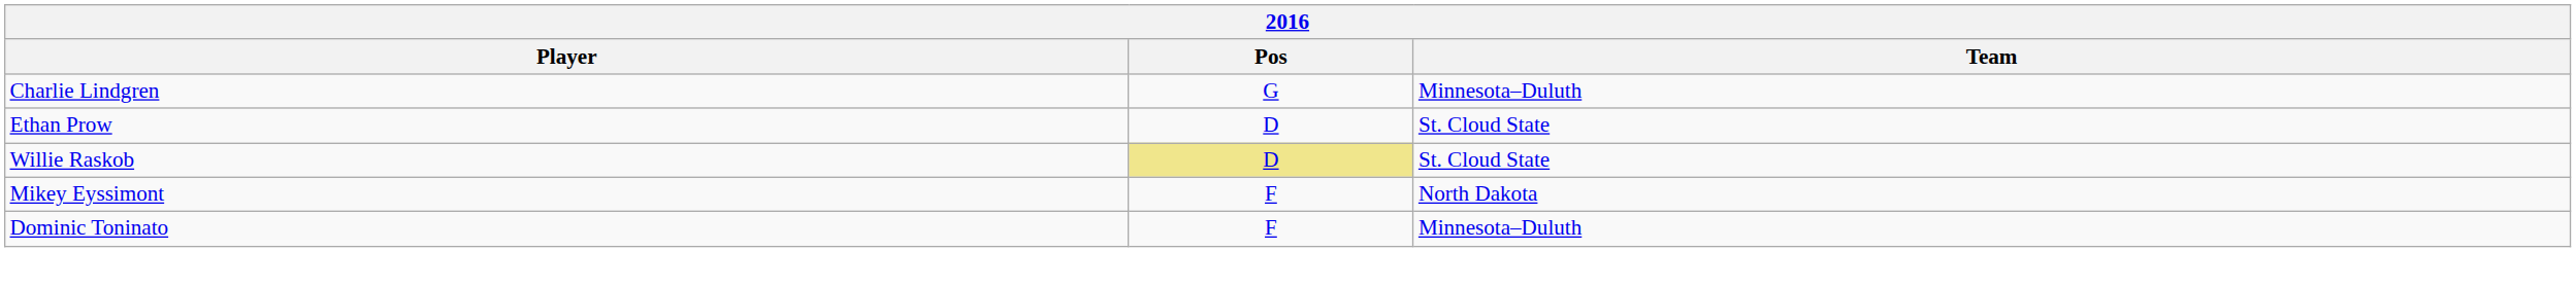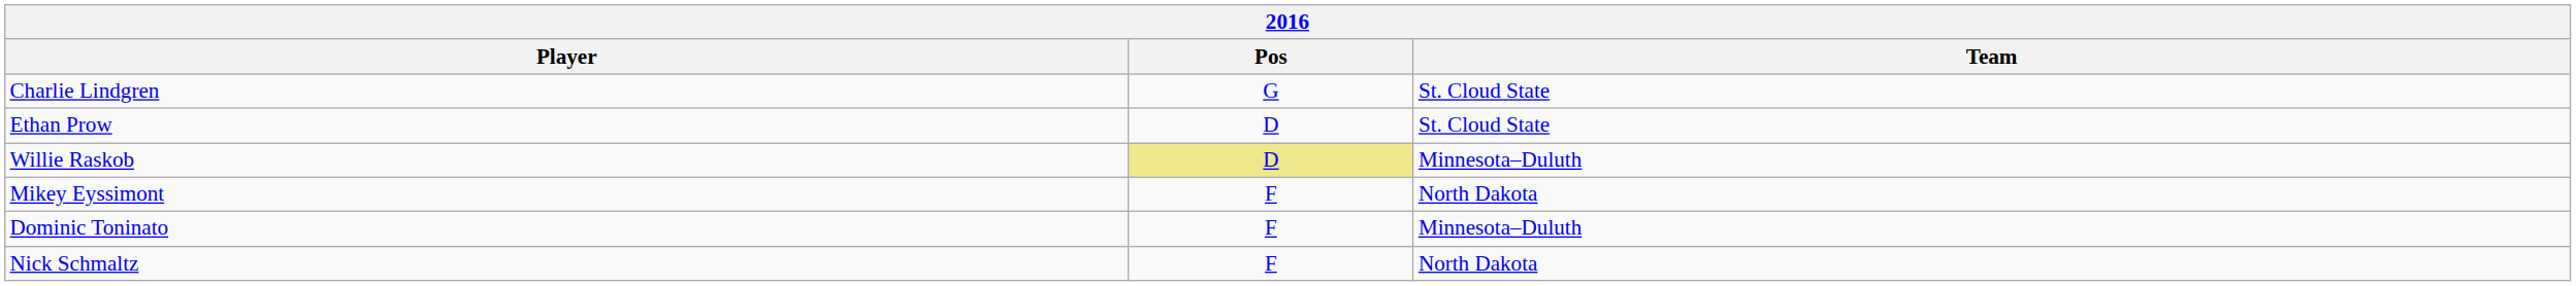Charlie Lindgren | Team: Minnesota–Duluth -> St. Cloud State
Willie Raskob | Team: St. Cloud State -> Minnesota–Duluth
+ row: Nick Schmaltz | F | North Dakota
